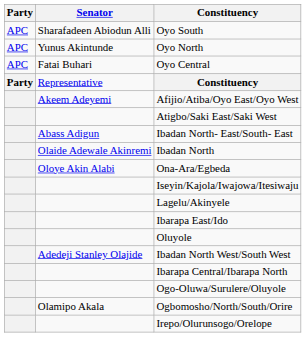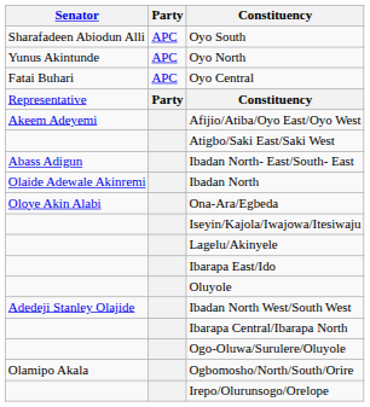columns swapped: Senator <-> Party
